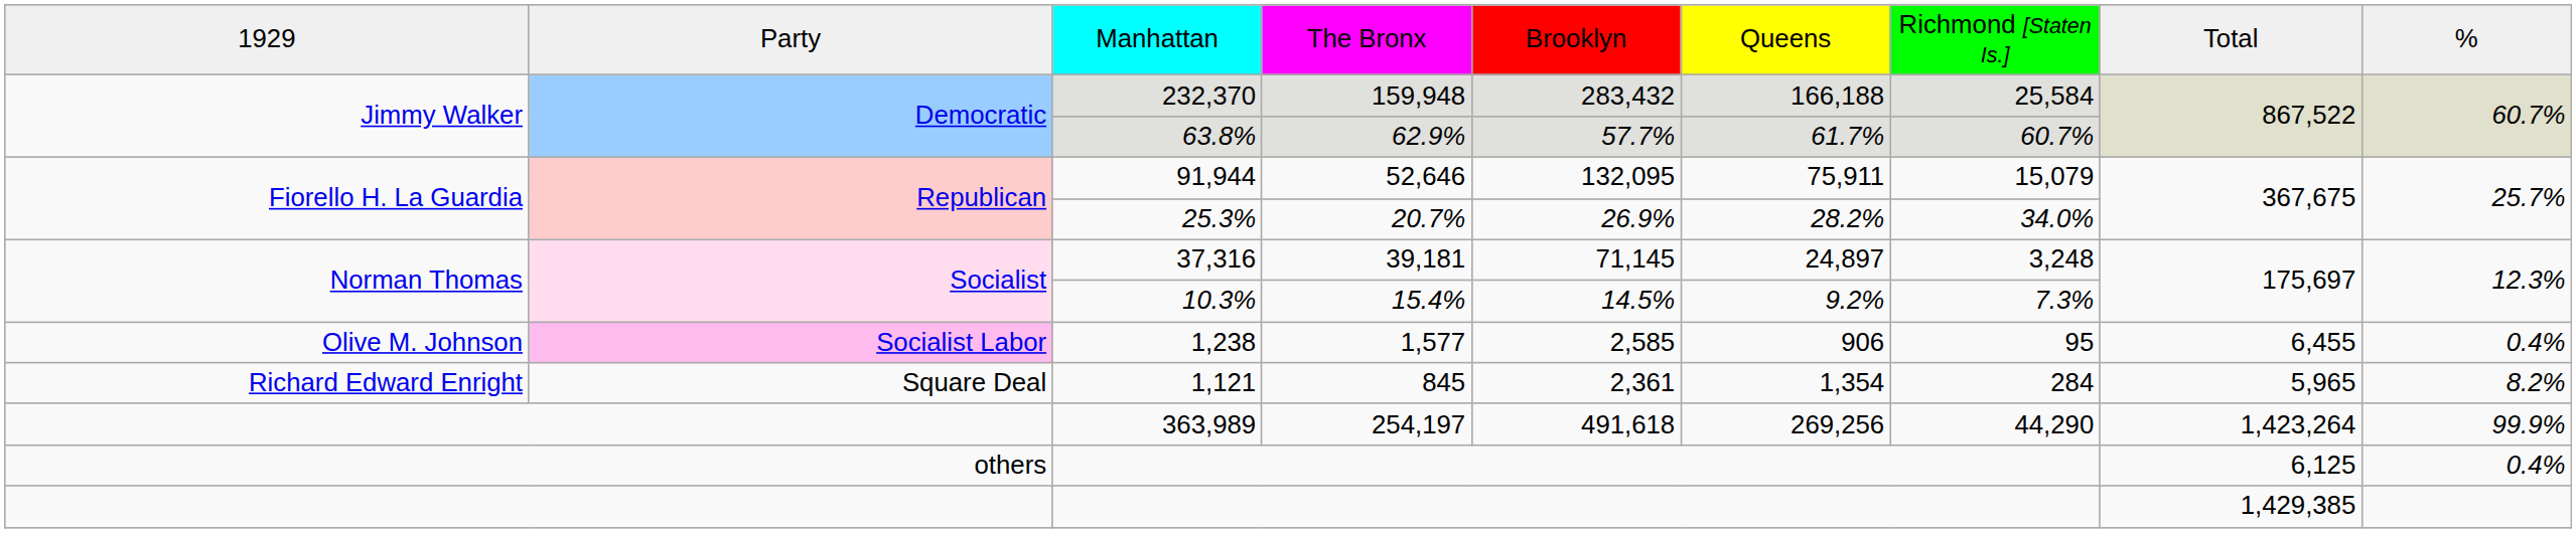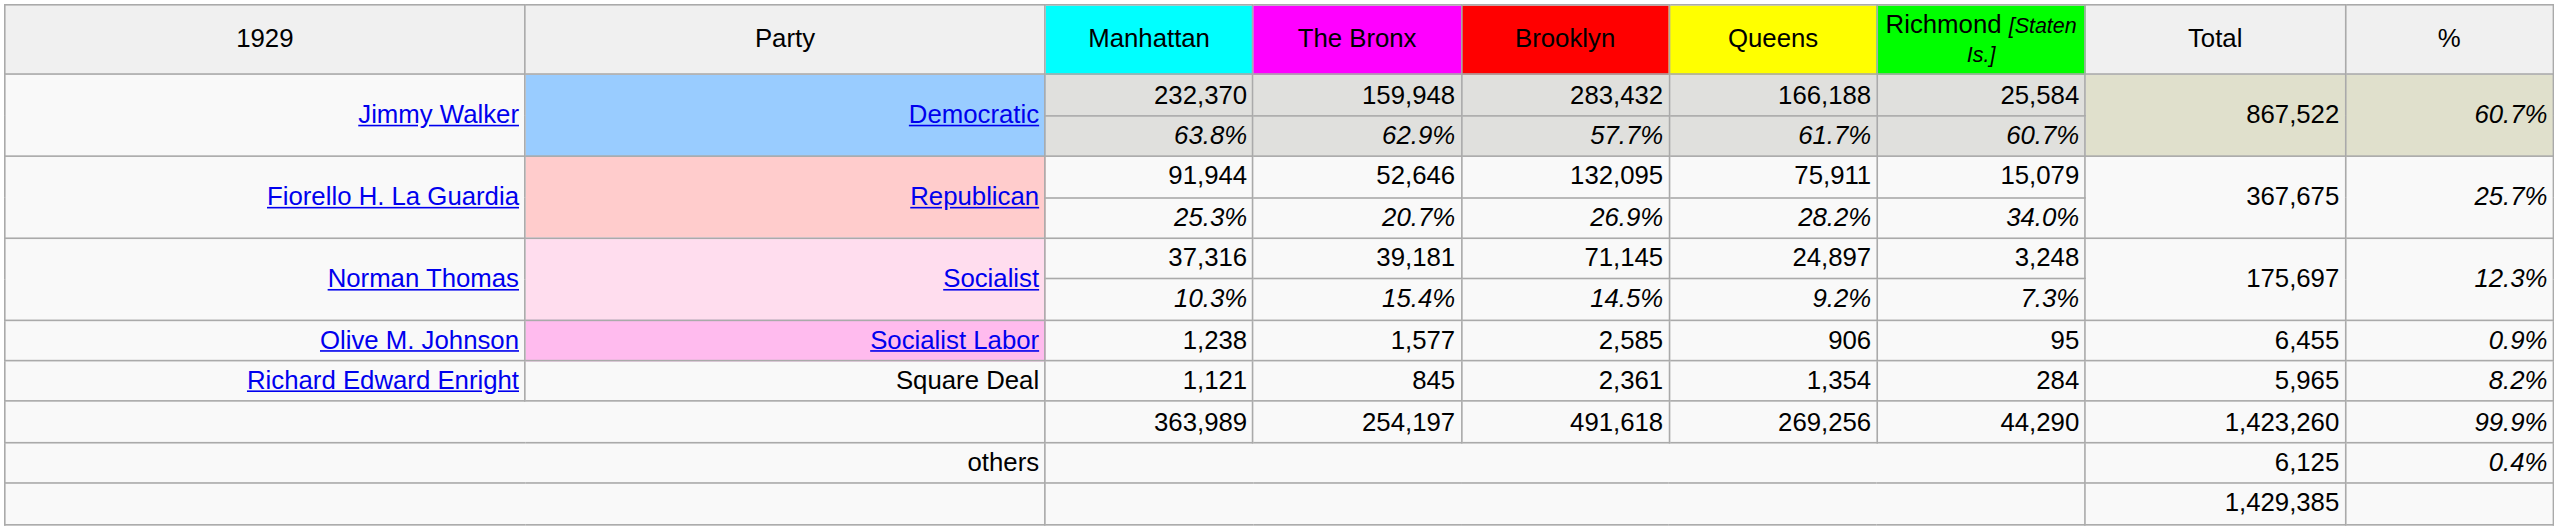1,238 | column 9: 0.4% -> 0.9%
363,989 | column 8: 1,423,264 -> 1,423,260
